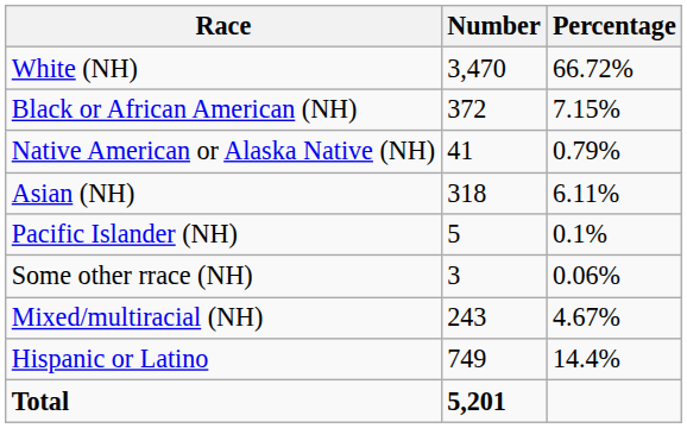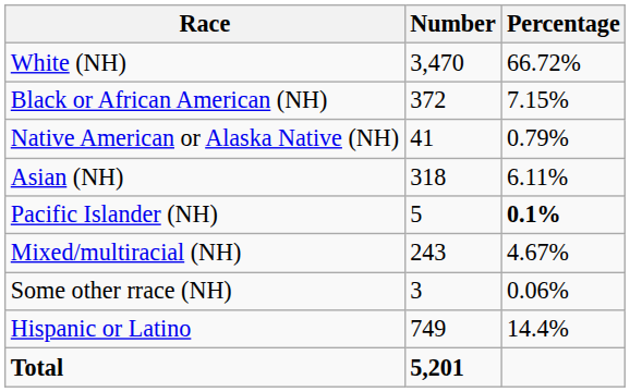Pacific Islander (NH) | Percentage: normal -> bold
rows swapped: Some other rrace (NH) <-> Mixed/multiracial (NH)
